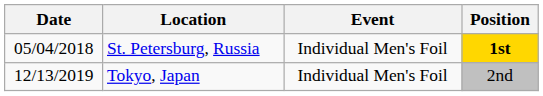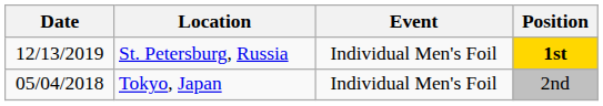St. Petersburg, Russia | Date: 05/04/2018 -> 12/13/2019
Tokyo, Japan | Date: 12/13/2019 -> 05/04/2018
